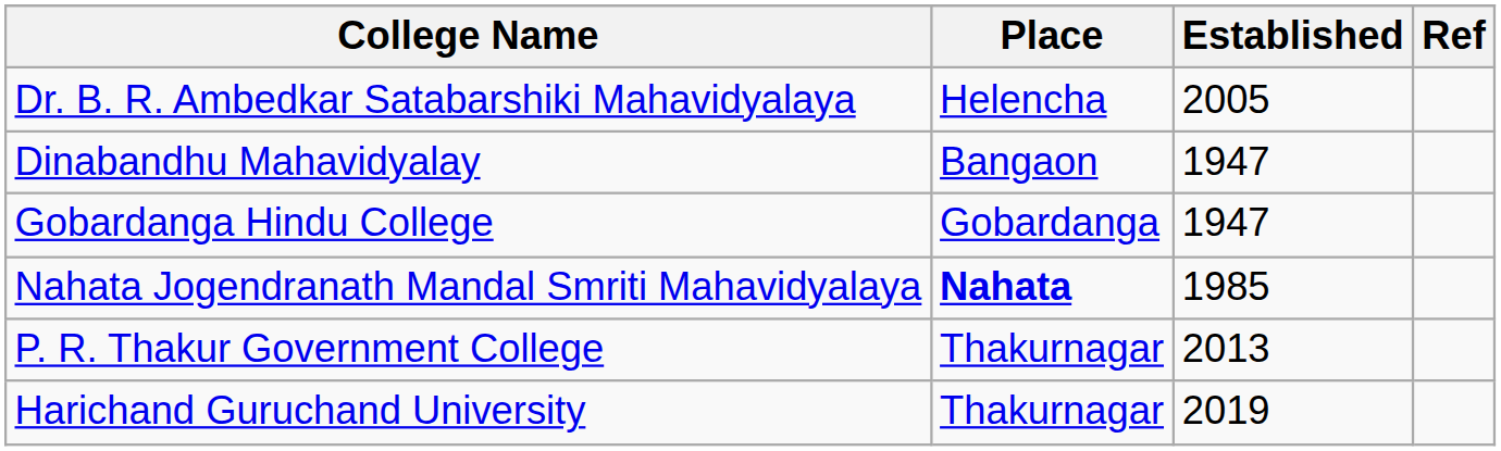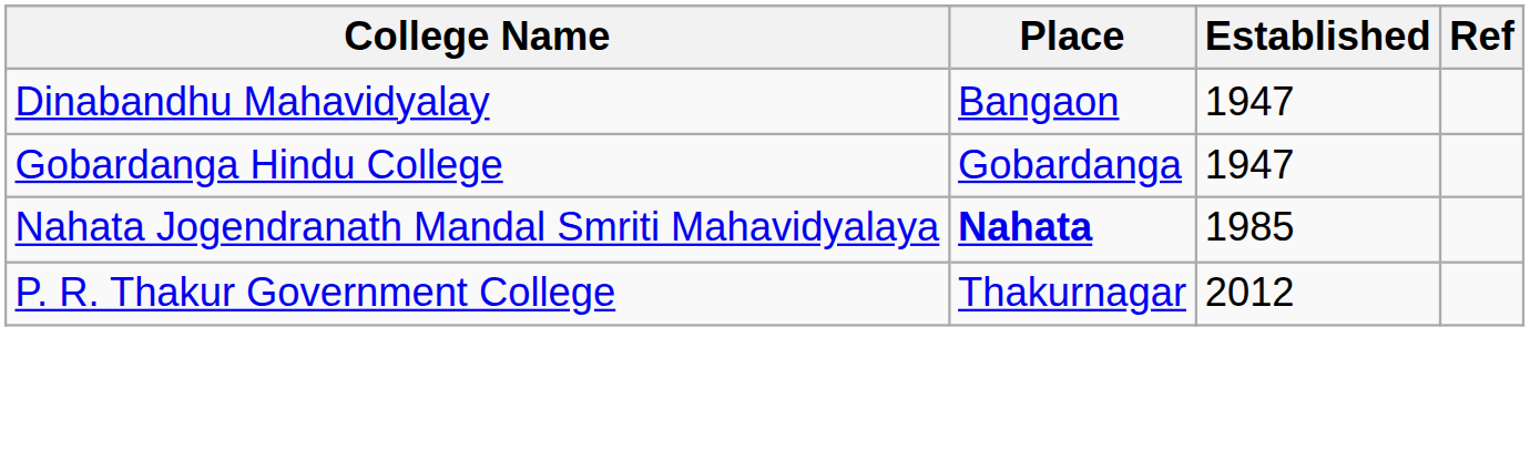- row: Dr. B. R. Ambedkar Satabarshiki Mahavidyalaya | Helencha | 2005
P. R. Thakur Government College | Established: 2013 -> 2012
- row: Harichand Guruchand University | Thakurnagar | 2019
